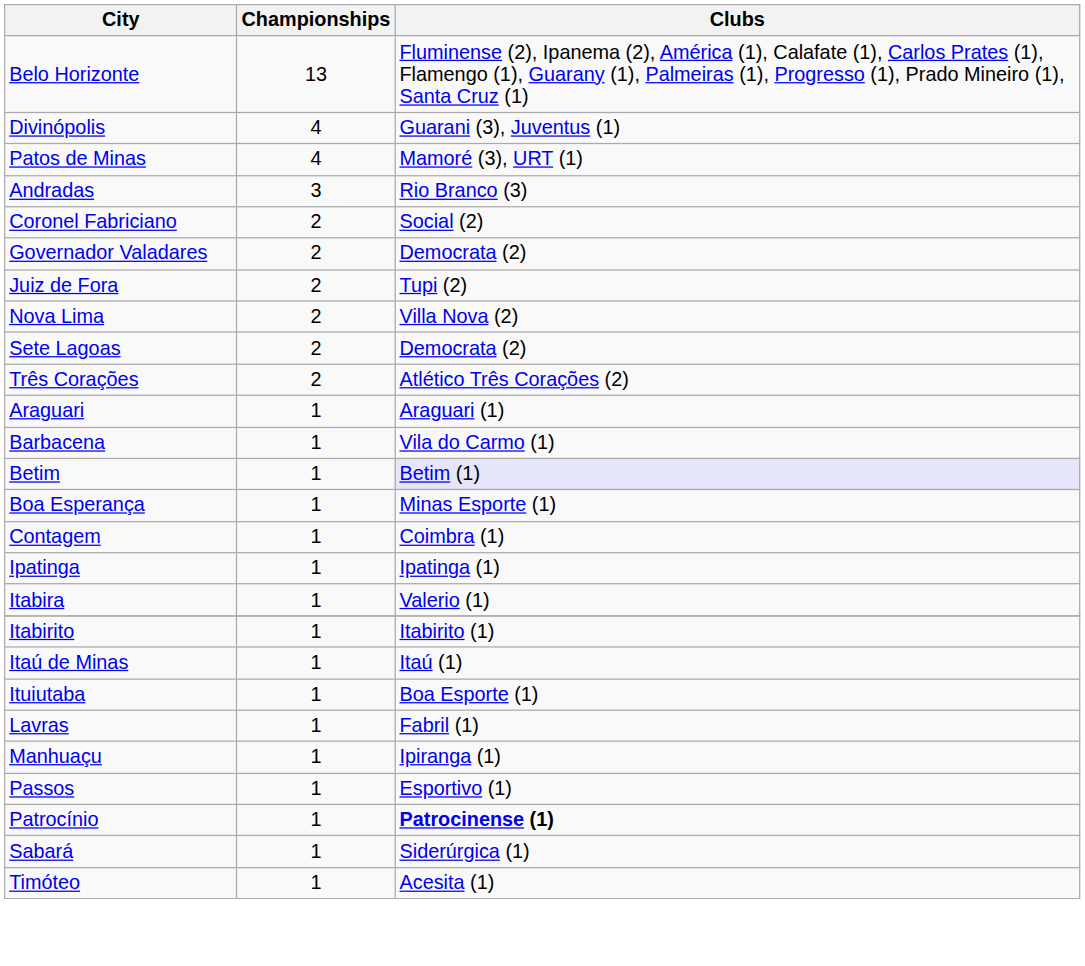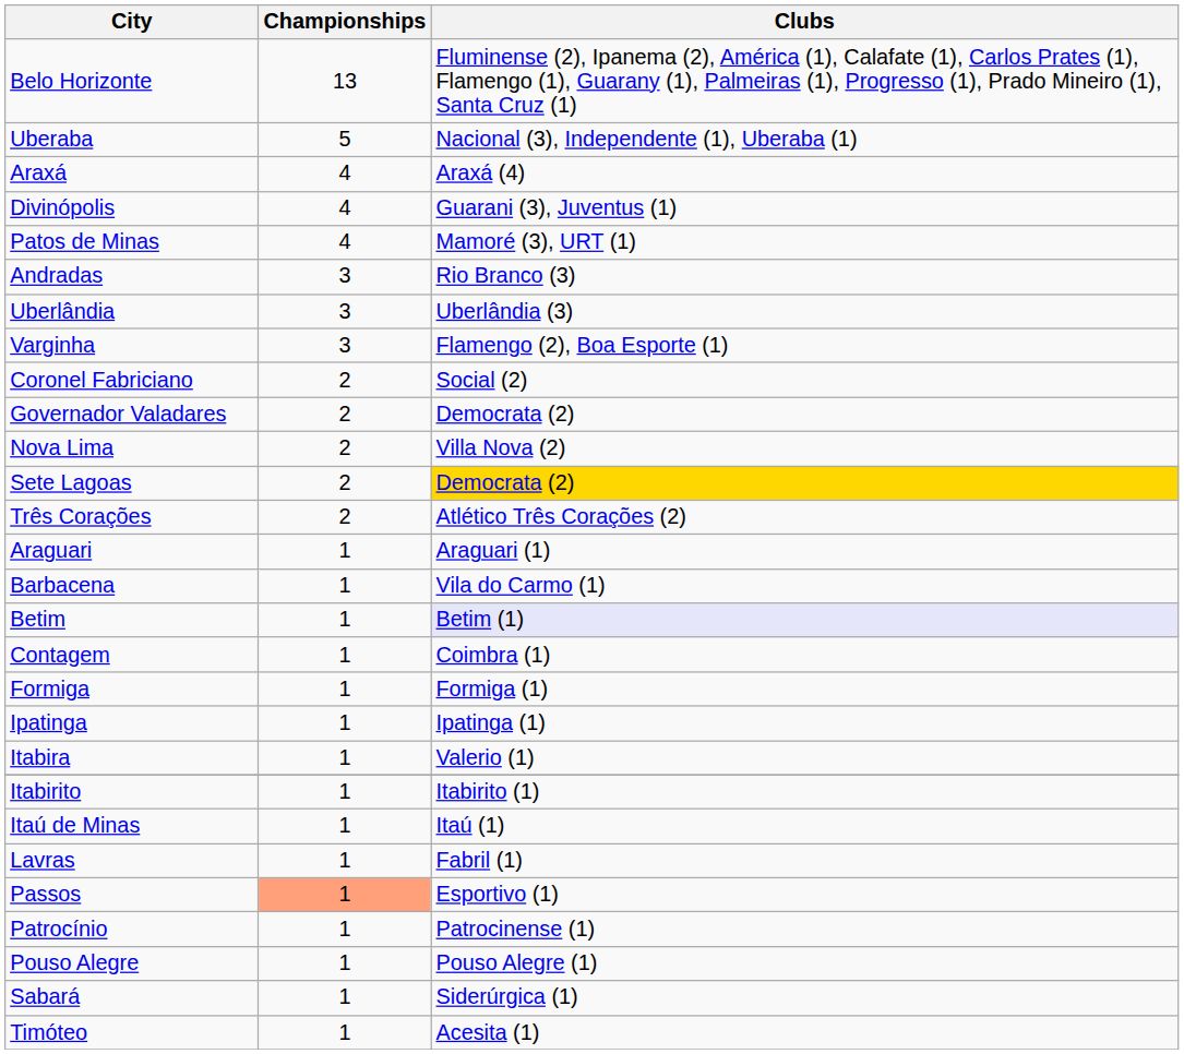+ row: Uberaba | 5 | Nacional (3), Independente (1), Uberaba (1)
+ row: Araxá | 4 | Araxá (4)
+ row: Uberlândia | 3 | Uberlândia (3)
+ row: Varginha | 3 | Flamengo (2), Boa Esporte (1)
- row: Juiz de Fora | 2 | Tupi (2)
Sete Lagoas | Clubs: no background -> gold background
- row: Boa Esperança | 1 | Minas Esporte (1)
+ row: Formiga | 1 | Formiga (1)
- row: Ituiutaba | 1 | Boa Esporte (1)
- row: Manhuaçu | 1 | Ipiranga (1)
Passos | Championships: no background -> lightsalmon background
Patrocínio | Clubs: bold -> normal
+ row: Pouso Alegre | 1 | Pouso Alegre (1)
